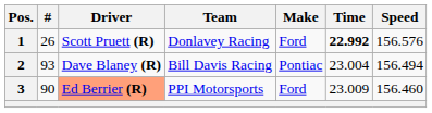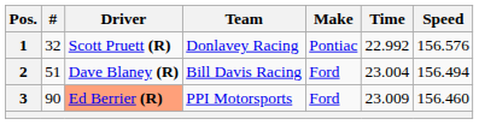1 | #: 26 -> 32
1 | Make: Ford -> Pontiac
1 | Time: bold -> normal
2 | #: 93 -> 51
2 | Make: Pontiac -> Ford
